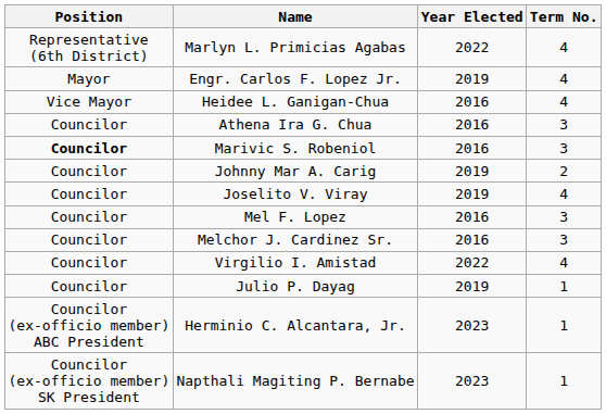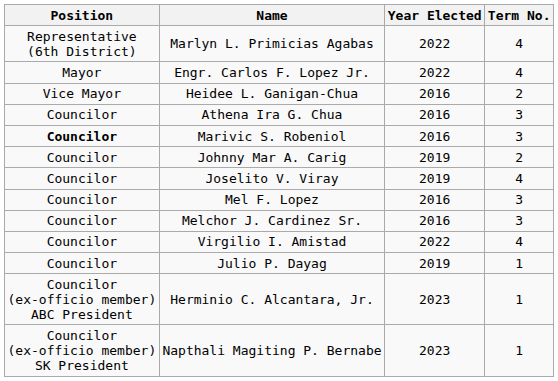Engr. Carlos F. Lopez Jr. | Year Elected: 2019 -> 2022
Heidee L. Ganigan-Chua | Term No.: 4 -> 2
